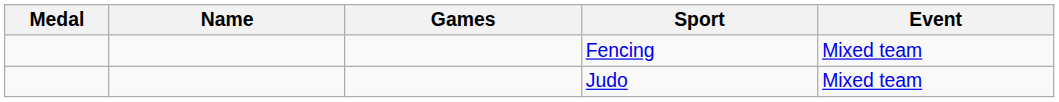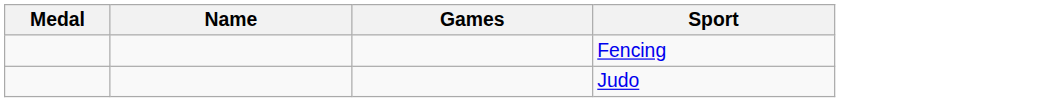- column: Event | Mixed team | Mixed team
